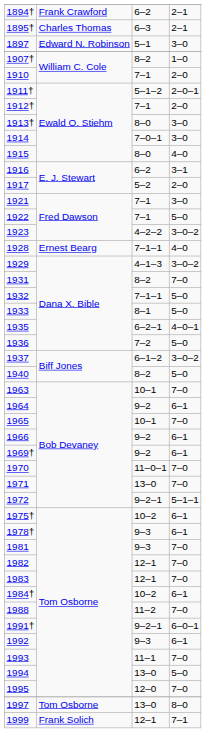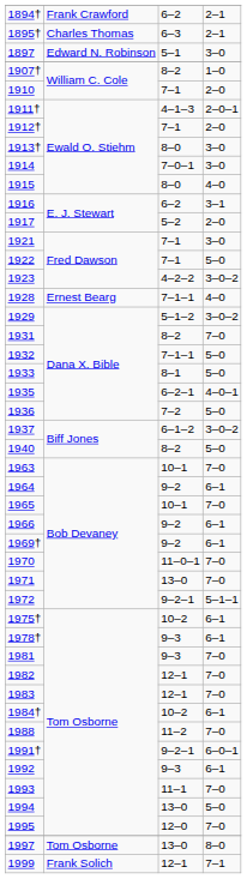1911† | column 3: 5–1–2 -> 4–1–3
1929 | column 3: 4–1–3 -> 5–1–2
